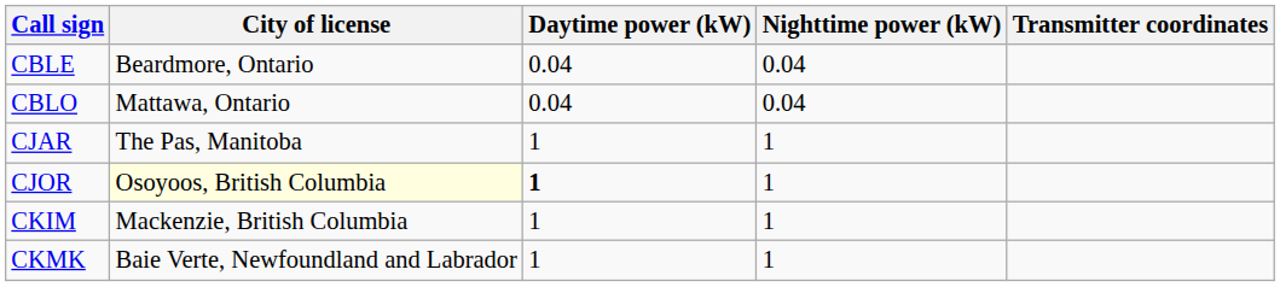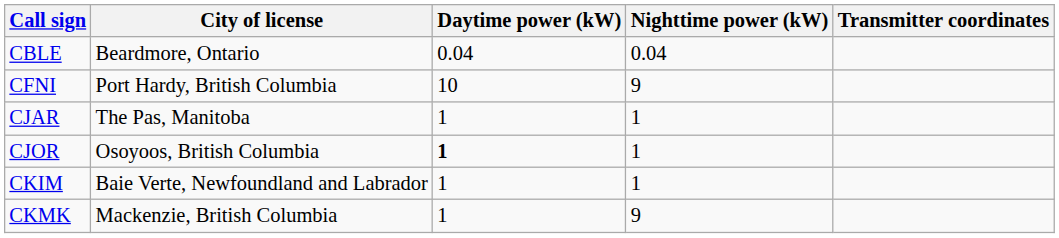- row: CBLO | Mattawa, Ontario | 0.04 | 0.04
+ row: CFNI | Port Hardy, British Columbia | 10 | 9
CJOR | City of license: lightyellow background -> no background
CKIM | City of license: Mackenzie, British Columbia -> Baie Verte, Newfoundland and Labrador
CKMK | City of license: Baie Verte, Newfoundland and Labrador -> Mackenzie, British Columbia
CKMK | Nighttime power (kW): 1 -> 9
